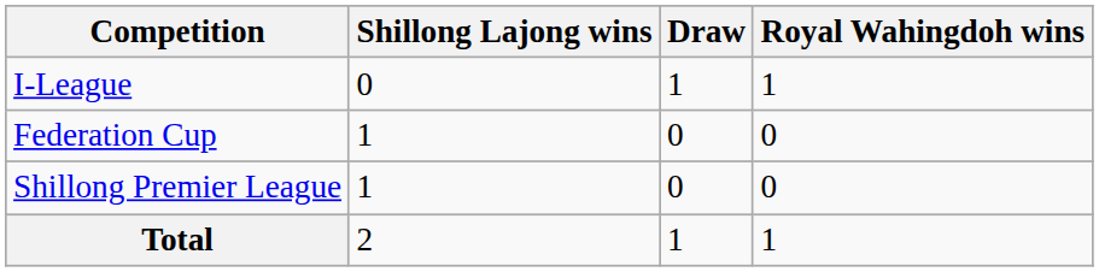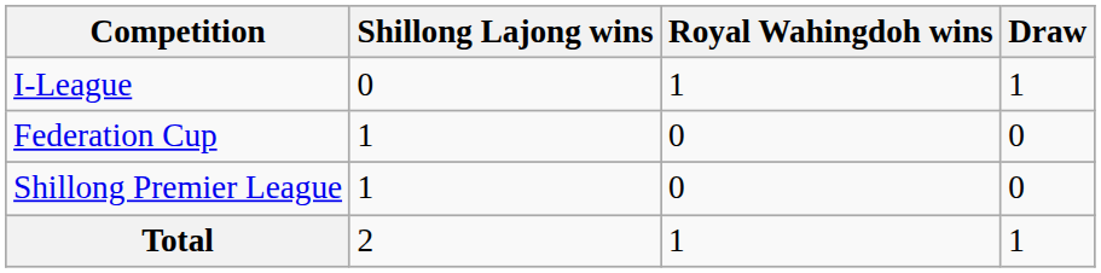columns swapped: Draw <-> Royal Wahingdoh wins
